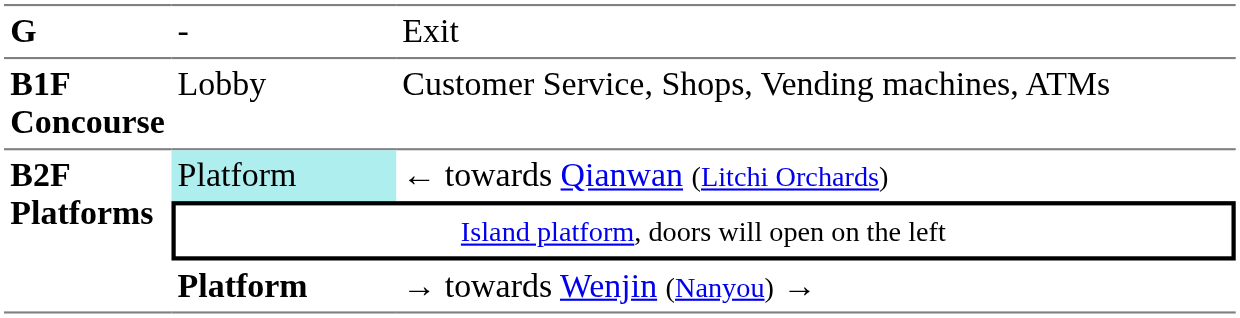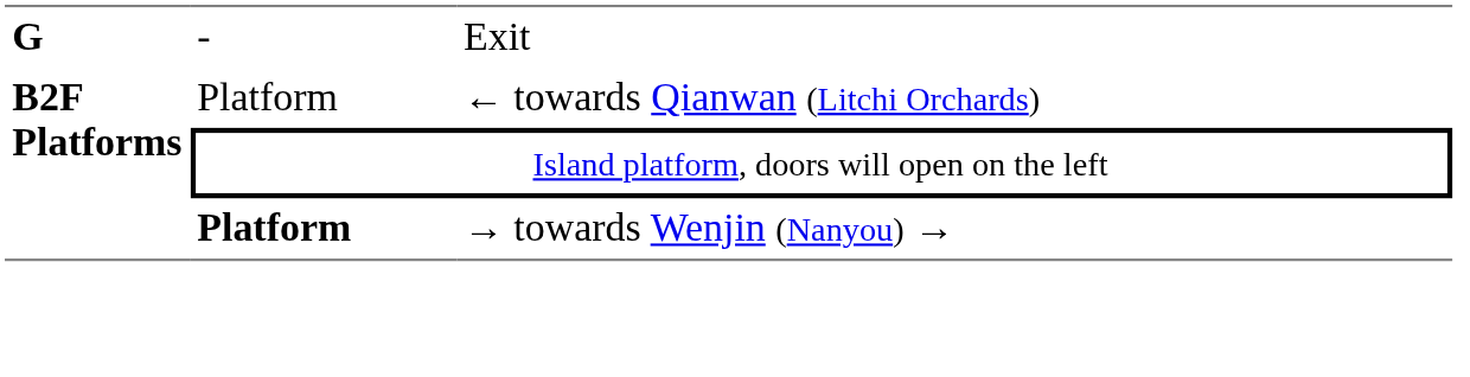- row: B1F Concourse | Lobby | Customer Service, Shops, Vending machines, ATMs
← towards Qianwan (Litchi Orchards) | column 2: paleturquoise background -> no background
